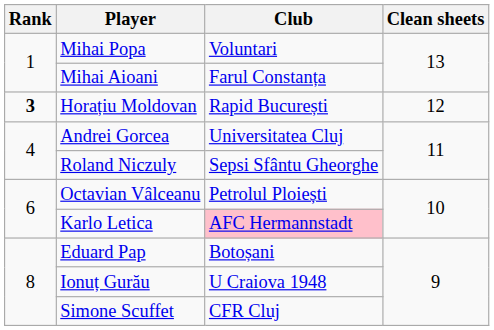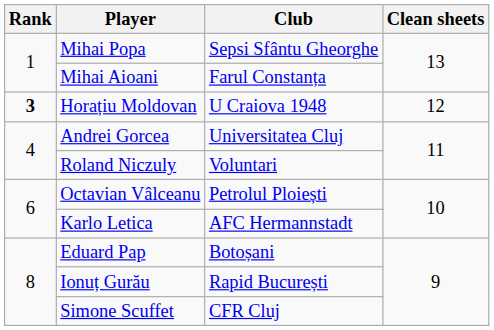Mihai Popa | Club: Voluntari -> Sepsi Sfântu Gheorghe
Horațiu Moldovan | Club: Rapid București -> U Craiova 1948
Roland Niczuly | Club: Sepsi Sfântu Gheorghe -> Voluntari
Karlo Letica | Club: pink background -> no background
Ionuț Gurău | Club: U Craiova 1948 -> Rapid București
